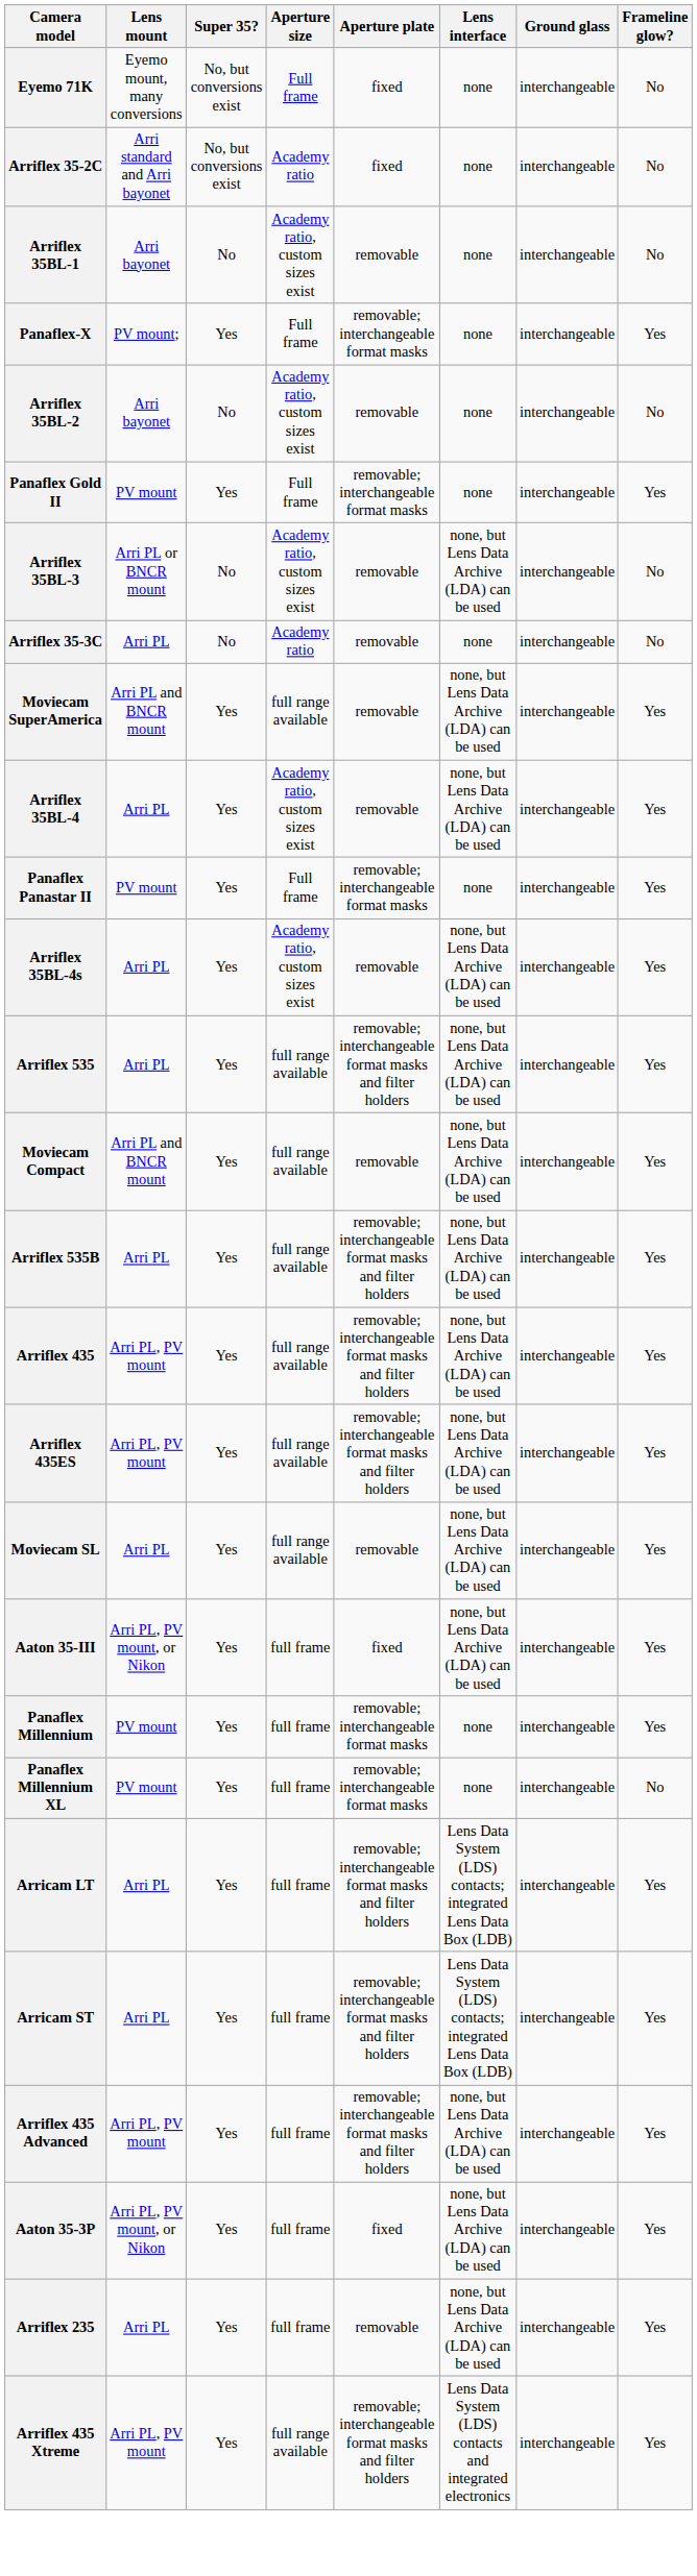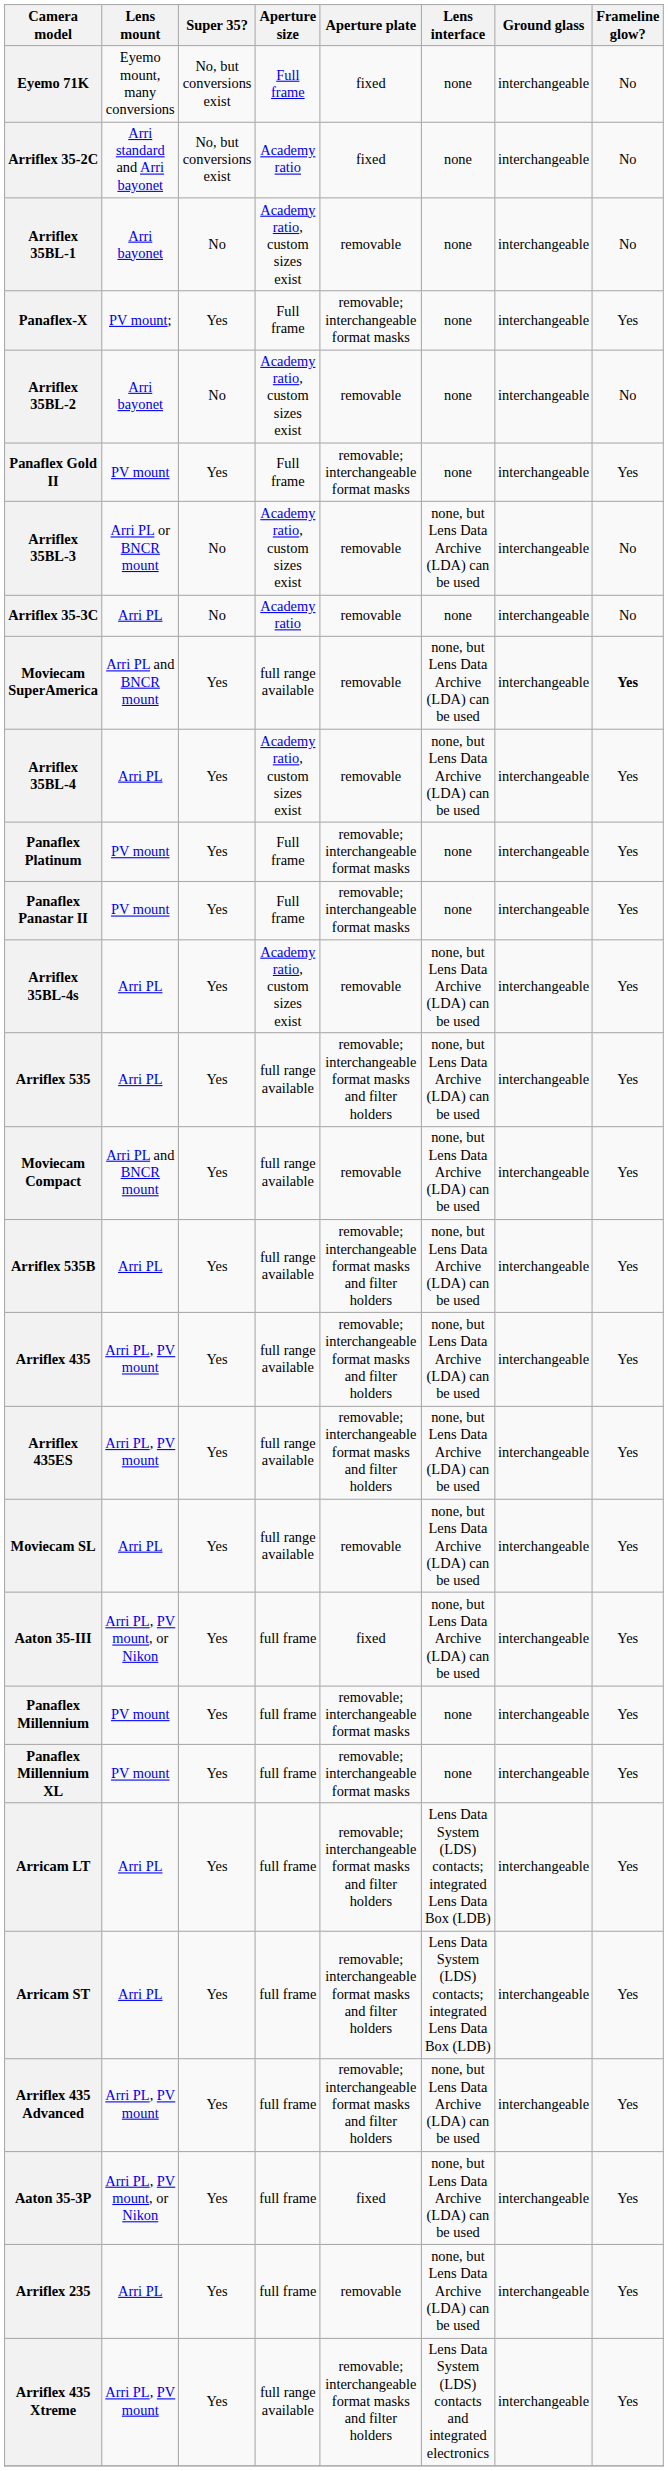Moviecam SuperAmerica | Frameline glow?: normal -> bold
+ row: Panaflex Platinum | PV mount | Yes | Full frame | removable; interchangeable format masks | none | interchangeable | Yes
Panaflex Millennium XL | Frameline glow?: No -> Yes
